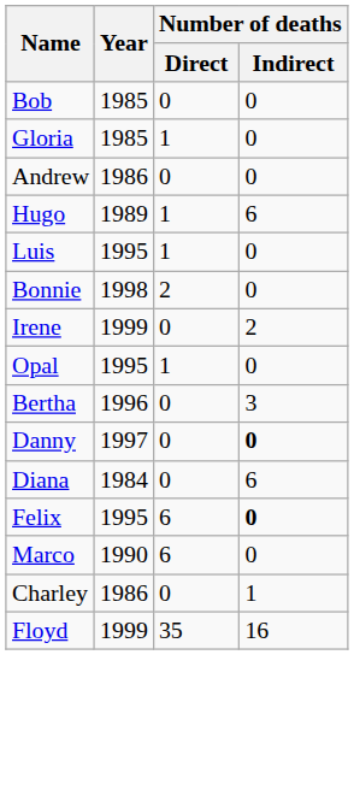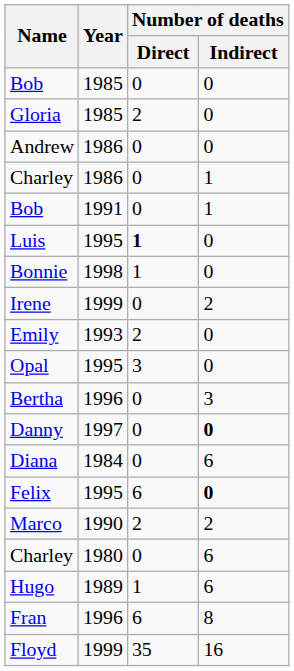Gloria | Number of deaths / Direct: 1 -> 2
rows swapped: Charley / 1986 <-> Hugo
+ row: Bob | 1991 | 0 | 1
Luis | Number of deaths / Direct: normal -> bold
Bonnie | Number of deaths / Direct: 2 -> 1
+ row: Emily | 1993 | 2 | 0
Opal | Number of deaths / Direct: 1 -> 3
Marco | Number of deaths / Direct: 6 -> 2
Marco | Number of deaths / Indirect: 0 -> 2
+ row: Charley | 1980 | 0 | 6
+ row: Fran | 1996 | 6 | 8
